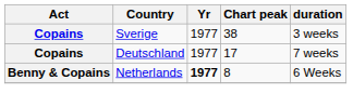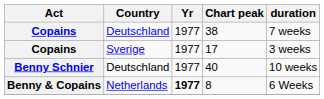38 | Country: Sverige -> Deutschland
38 | duration: 3 weeks -> 7 weeks
17 | Country: Deutschland -> Sverige
17 | duration: 7 weeks -> 3 weeks
+ row: Benny Schnier | Deutschland | 1977 | 40 | 10 weeks
